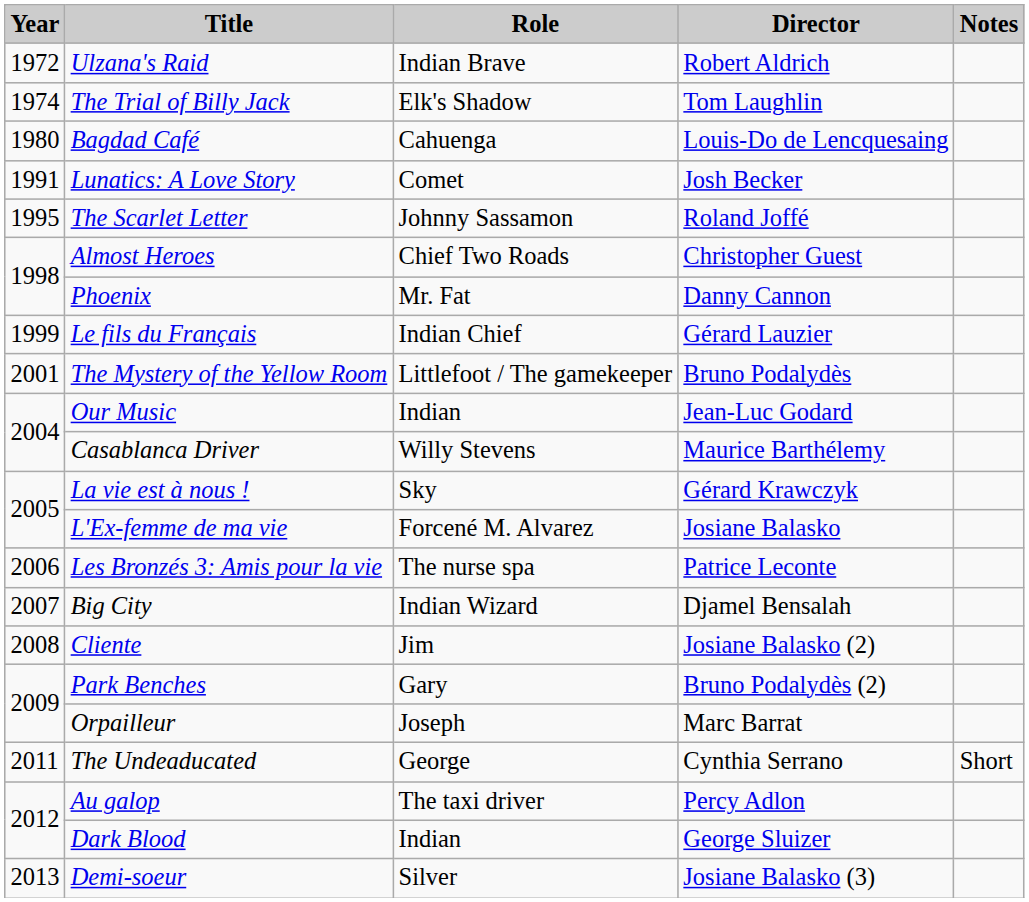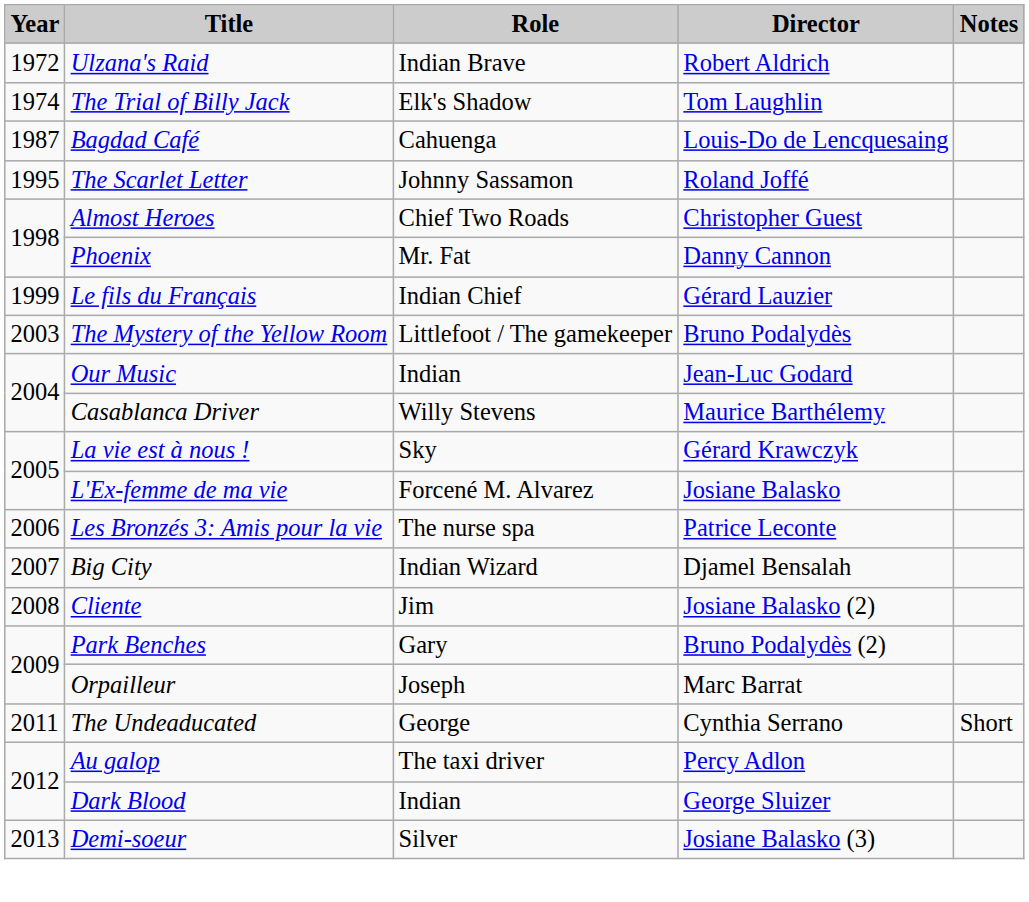Bagdad Café | Year: 1980 -> 1987
- row: 1991 | Lunatics: A Love Story | Comet | Josh Becker
The Mystery of the Yellow Room | Year: 2001 -> 2003
